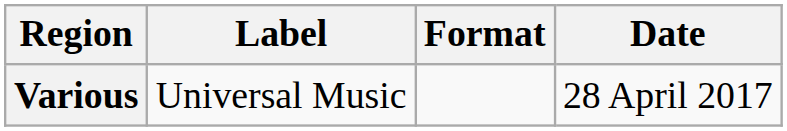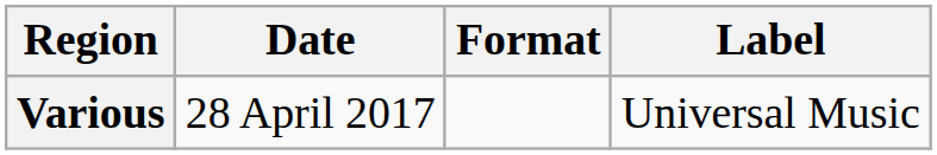columns swapped: Date <-> Label
